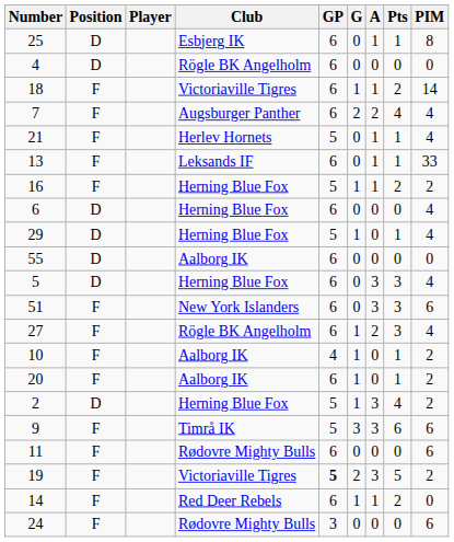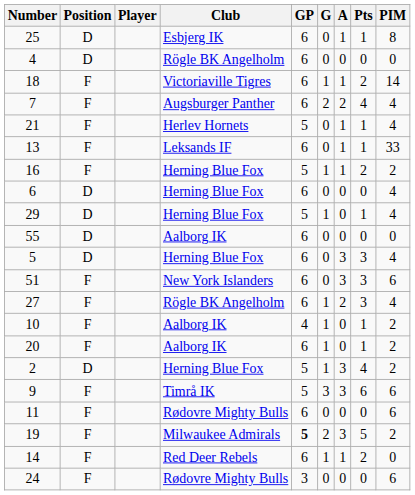19 | Club: Victoriaville Tigres -> Milwaukee Admirals
